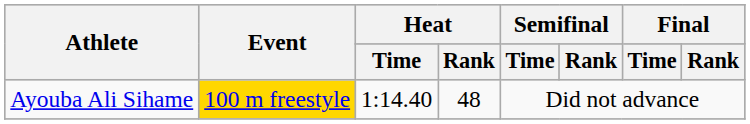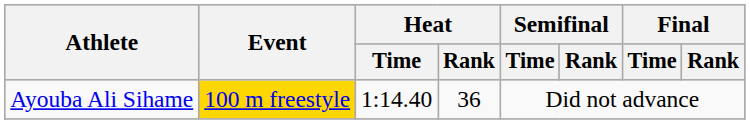Ayouba Ali Sihame | Heat / Rank: 48 -> 36
